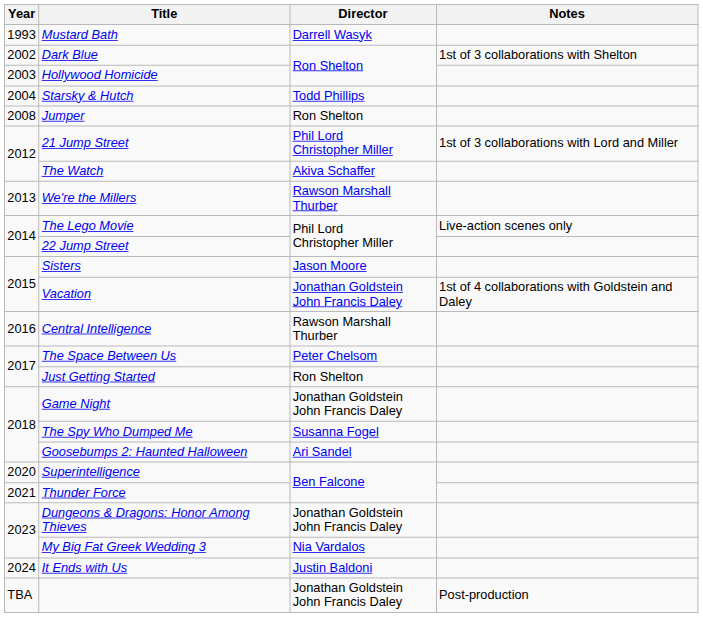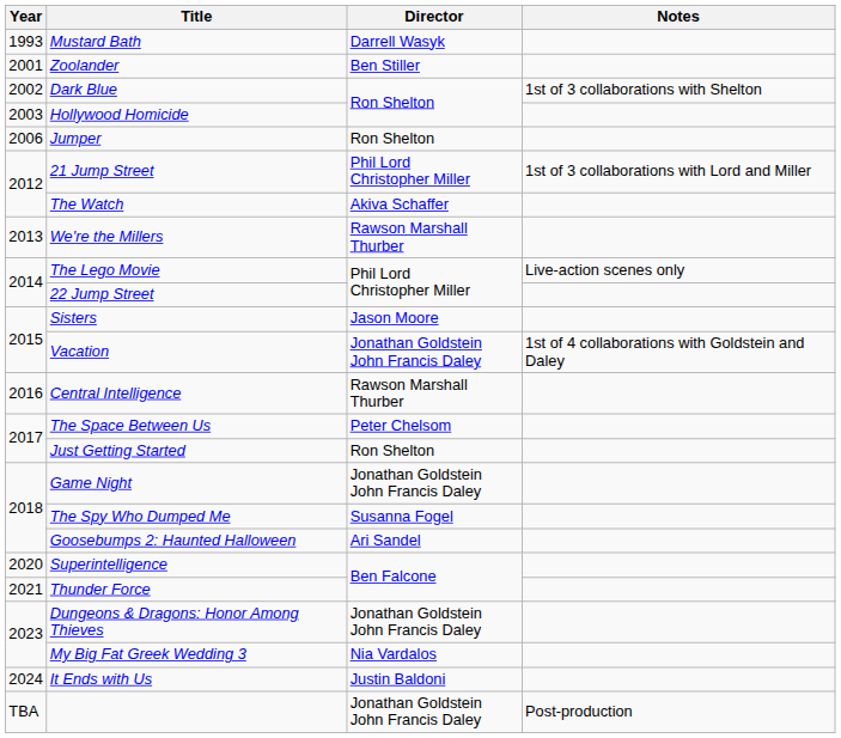+ row: 2001 | Zoolander | Ben Stiller
- row: 2004 | Starsky & Hutch | Todd Phillips
Jumper | Year: 2008 -> 2006
